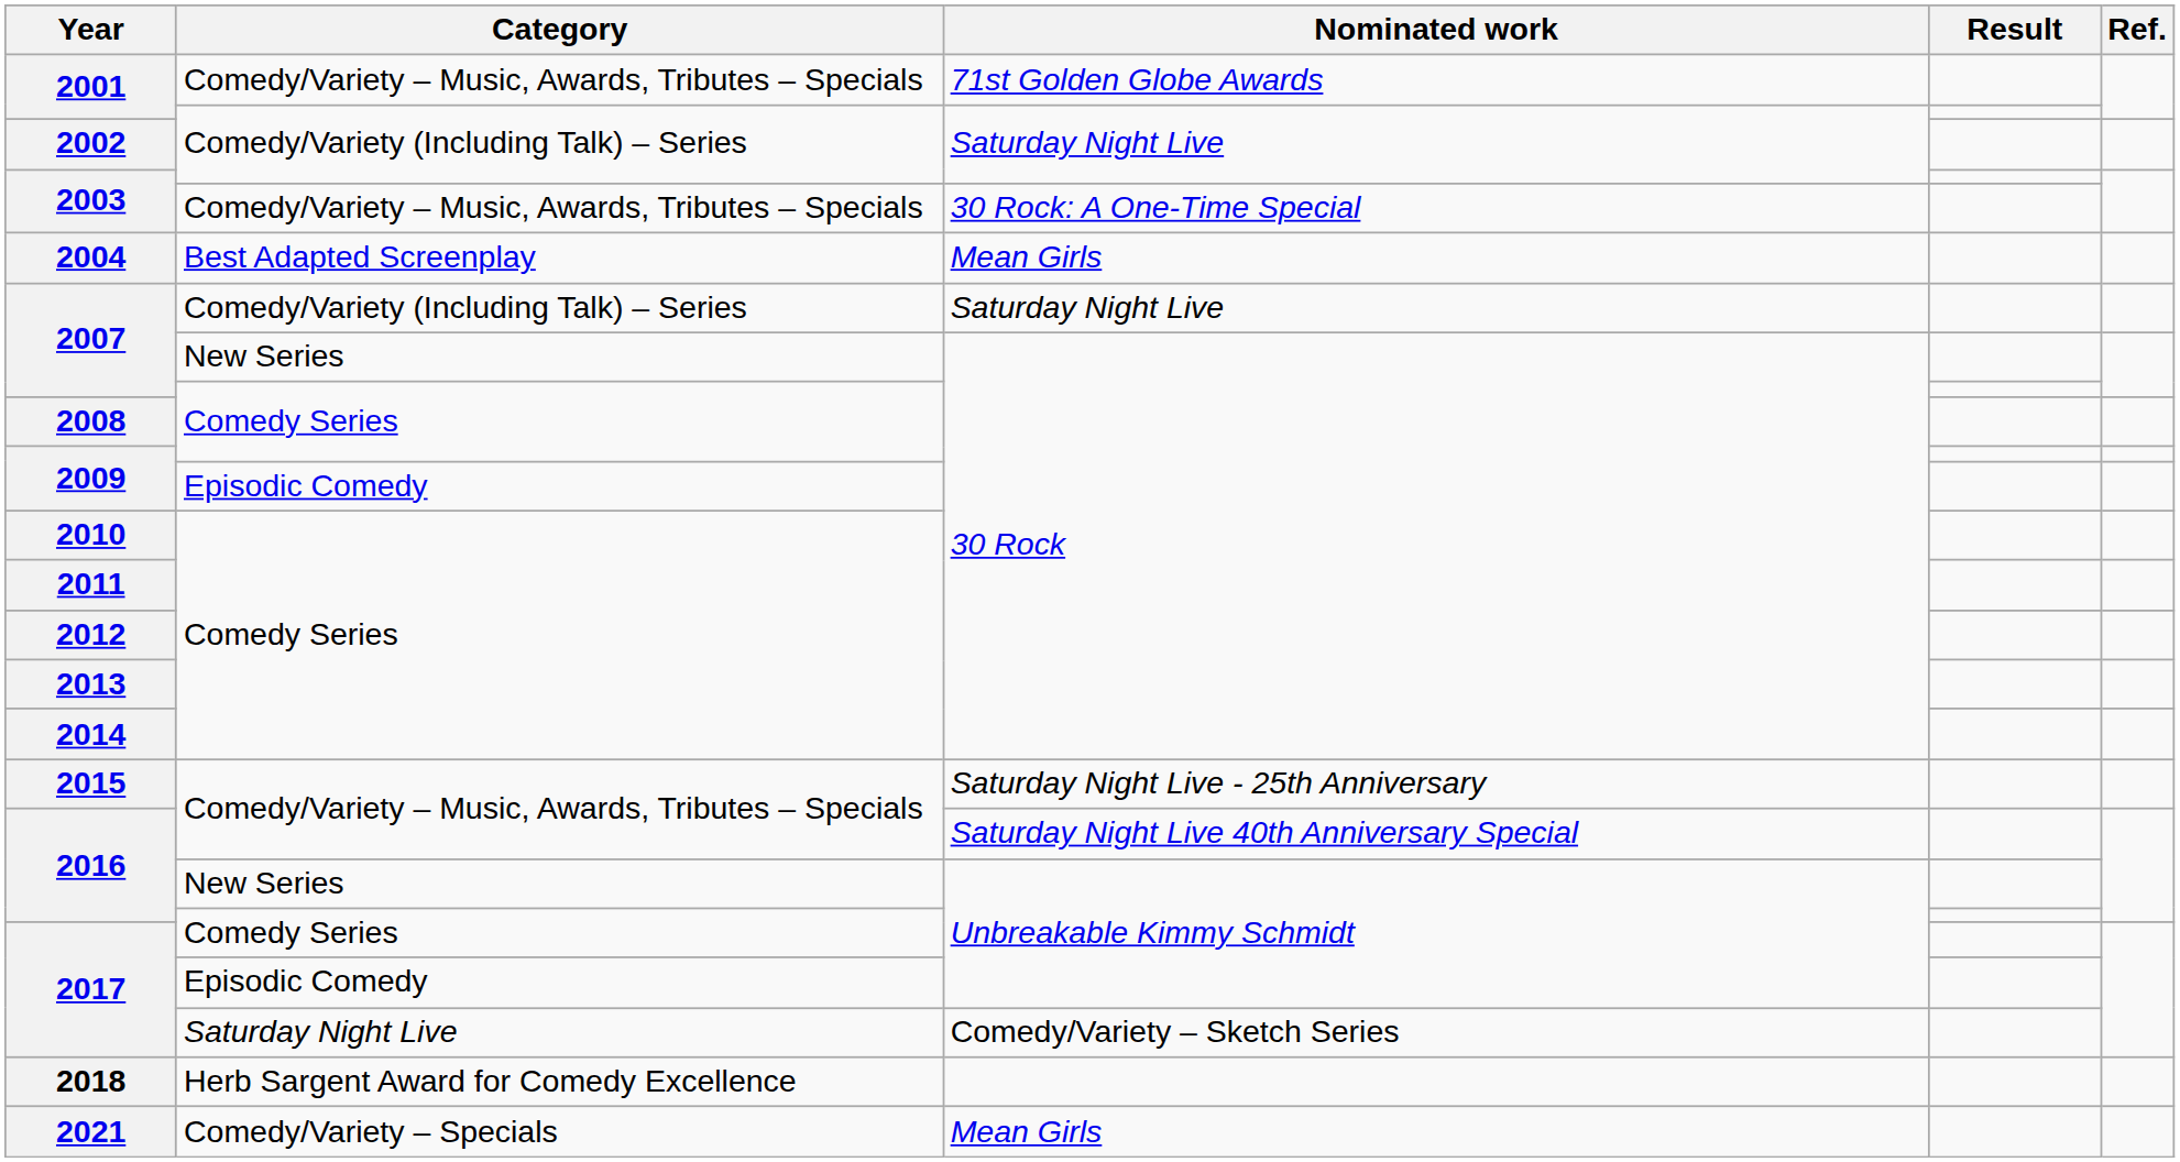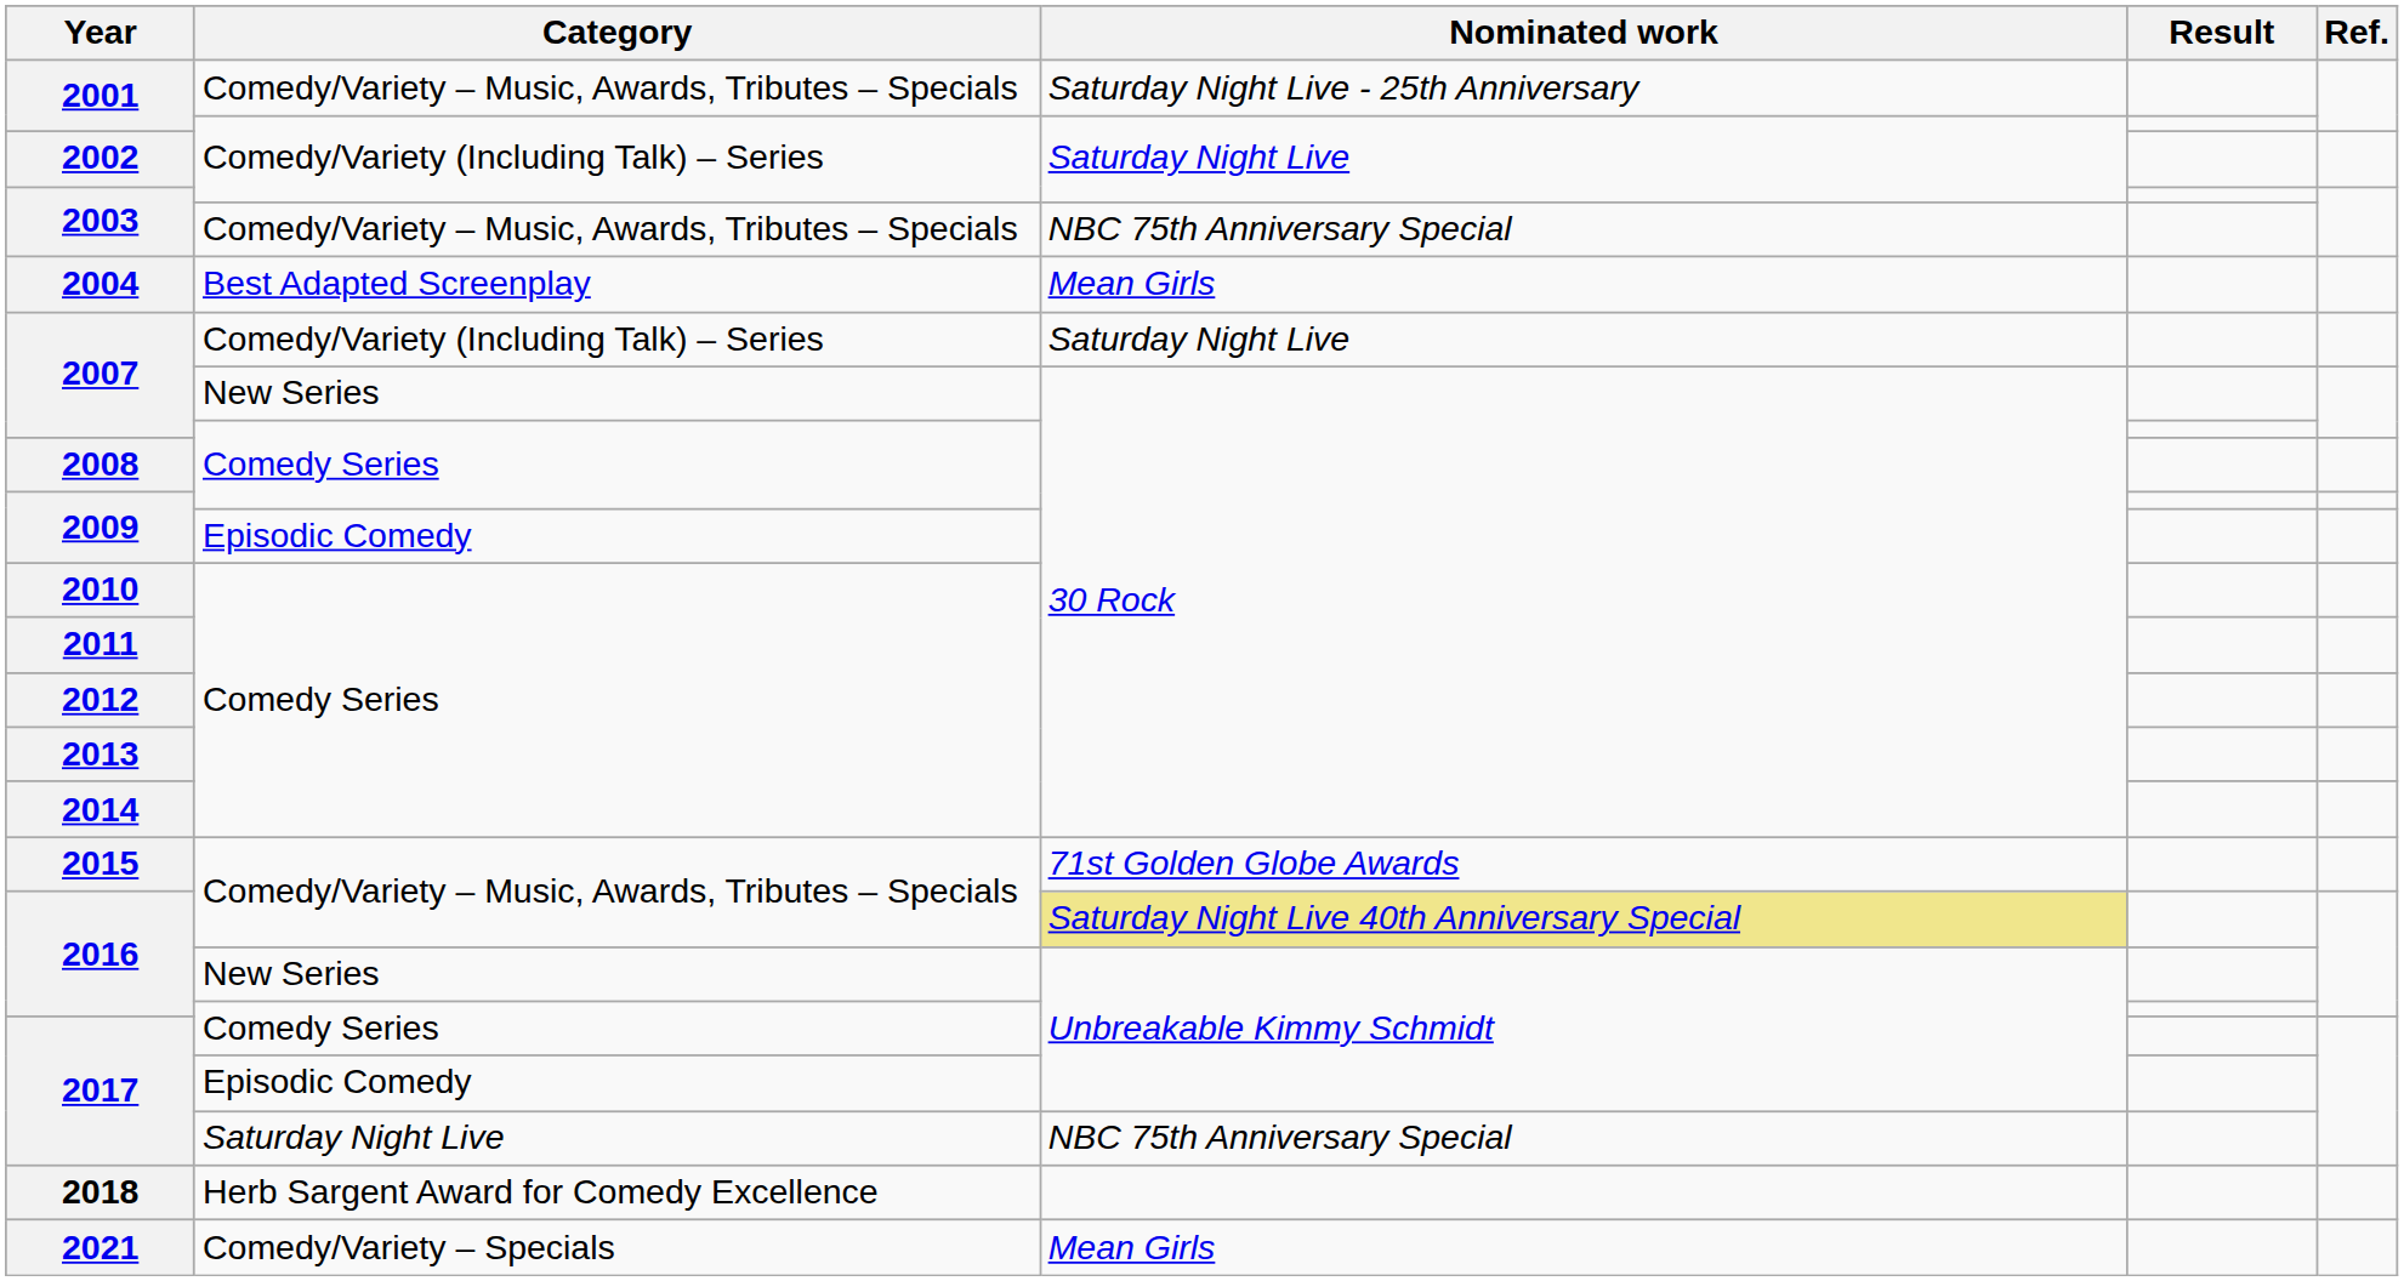2001 / Comedy/Variety – Music, Awards, Tributes – Specials | Nominated work: 71st Golden Globe Awards -> Saturday Night Live - 25th Anniversary
2003 / Comedy/Variety – Music, Awards, Tributes – Specials | Nominated work: 30 Rock: A One-Time Special -> NBC 75th Anniversary Special
2015 | Nominated work: Saturday Night Live - 25th Anniversary -> 71st Golden Globe Awards
2016 / Comedy/Variety – Music, Awards, Tributes – Specials | Nominated work: no background -> khaki background
2017 / Saturday Night Live | Nominated work: Comedy/Variety – Sketch Series -> NBC 75th Anniversary Special
